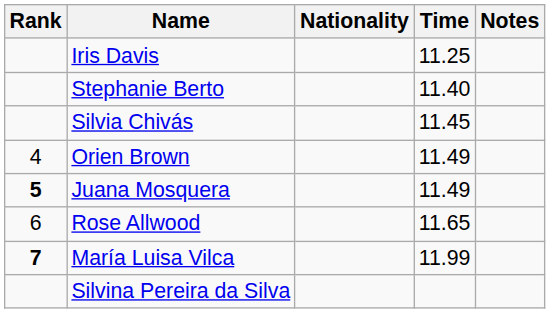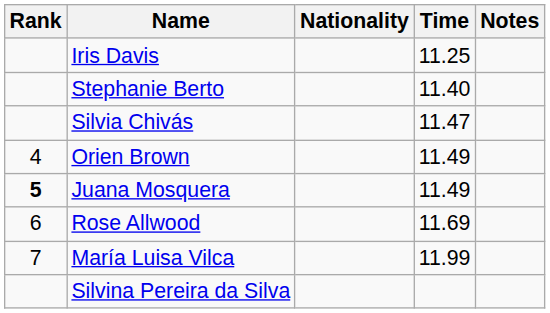Silvia Chivás | Time: 11.45 -> 11.47
Rose Allwood | Time: 11.65 -> 11.69
María Luisa Vilca | Rank: bold -> normal
